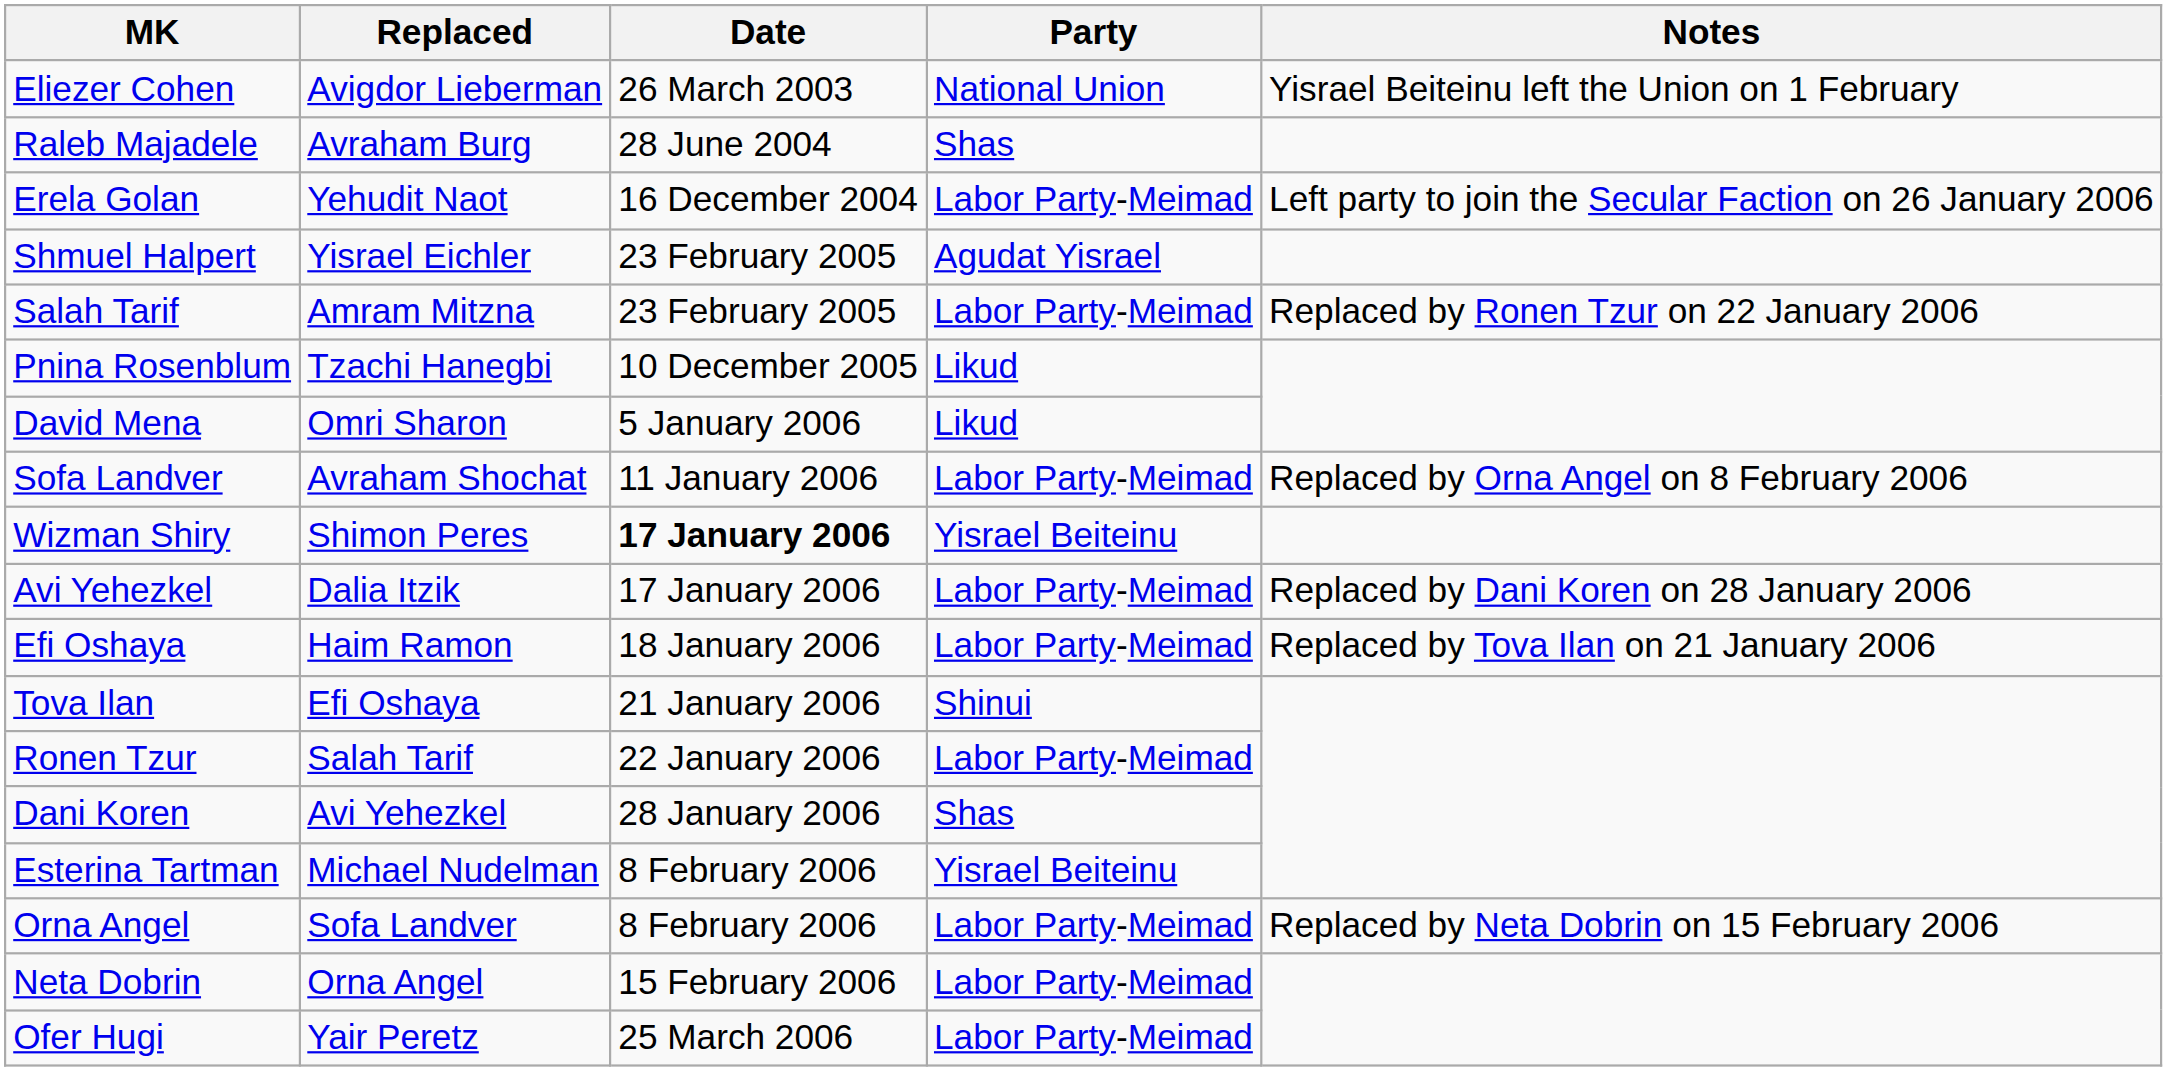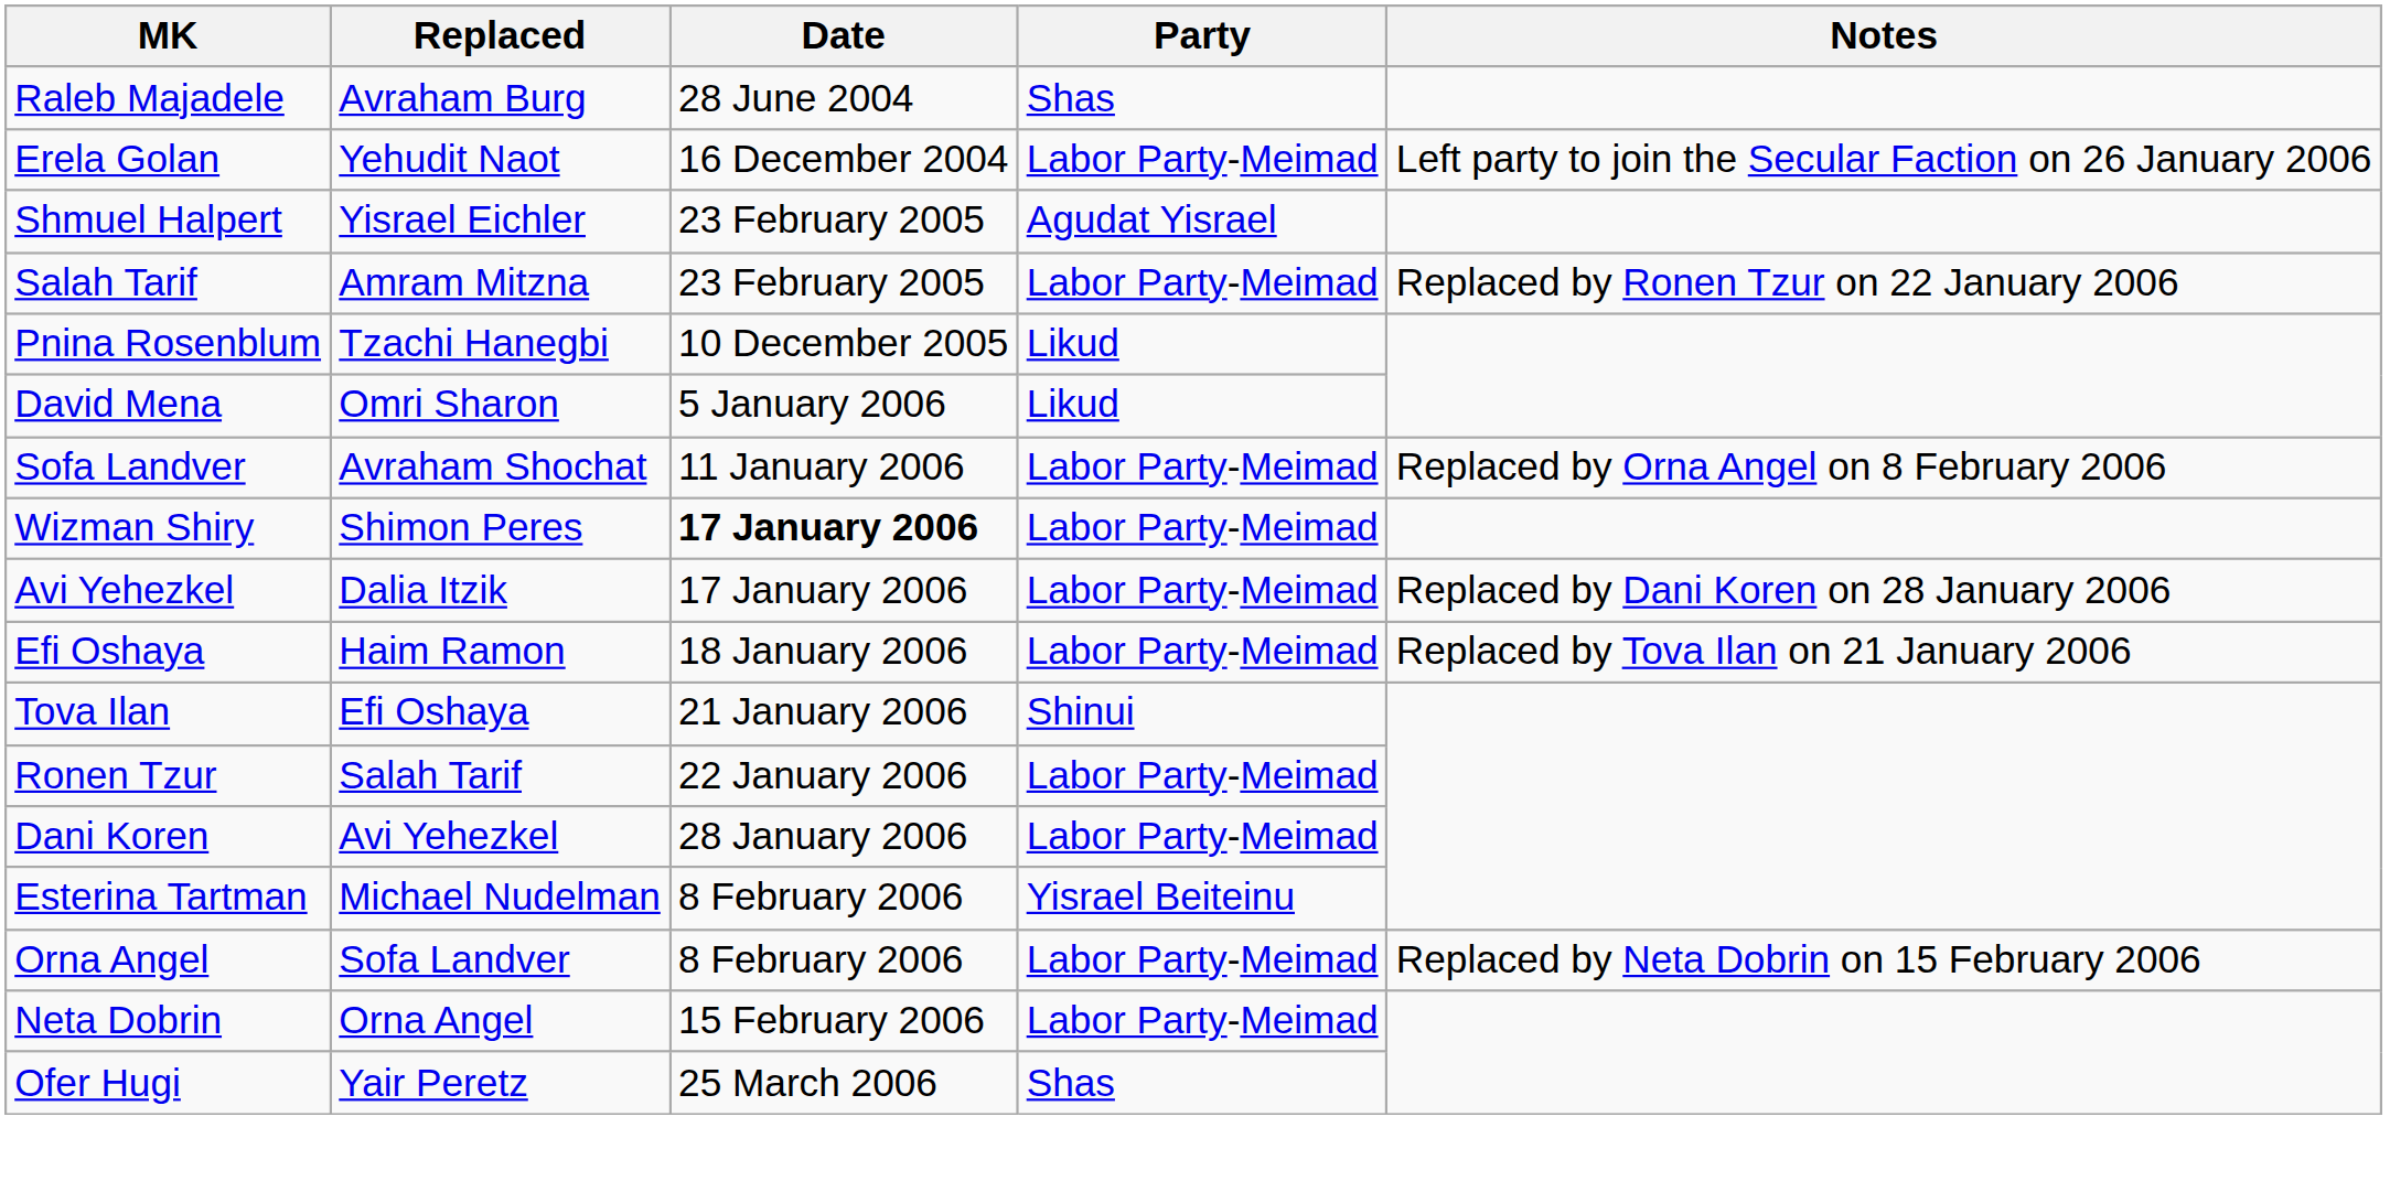- row: Eliezer Cohen | Avigdor Lieberman | 26 March 2003 | National Union | Yisrael Beiteinu left the Union on 1 February
Wizman Shiry | Party: Yisrael Beiteinu -> Labor Party-Meimad
Dani Koren | Party: Shas -> Labor Party-Meimad
Ofer Hugi | Party: Labor Party-Meimad -> Shas
